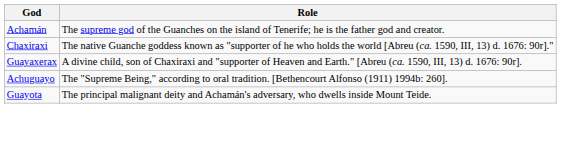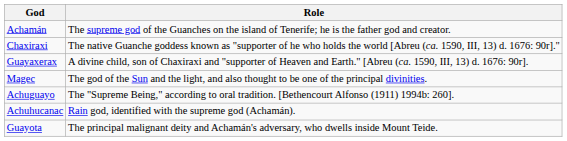+ row: Magec | The god of the Sun and the light, and also thought to be one of the principal divinities.
+ row: Achuhucanac | Rain god, identified with the supreme god (Achamán).
